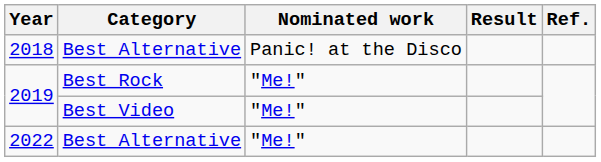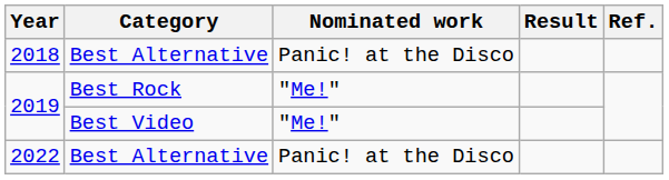2022 | Nominated work: "Me!" -> Panic! at the Disco
